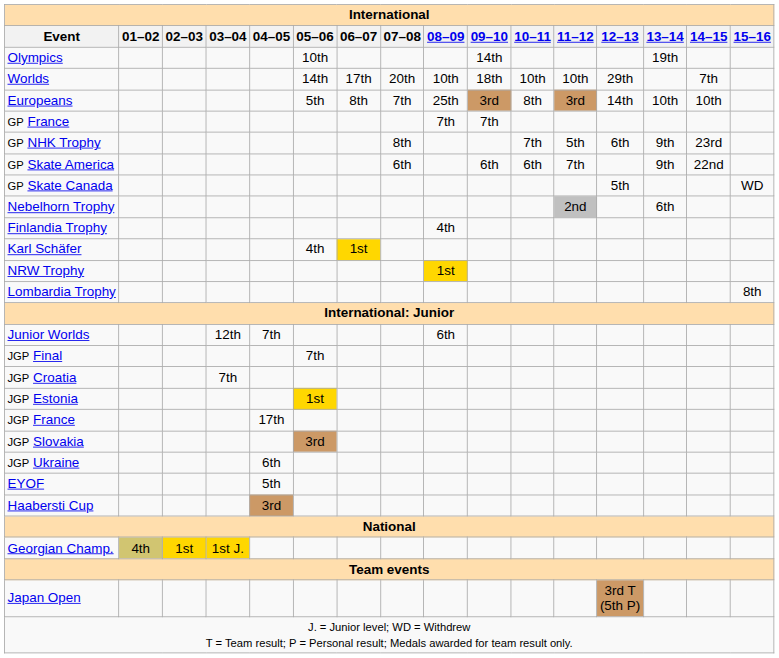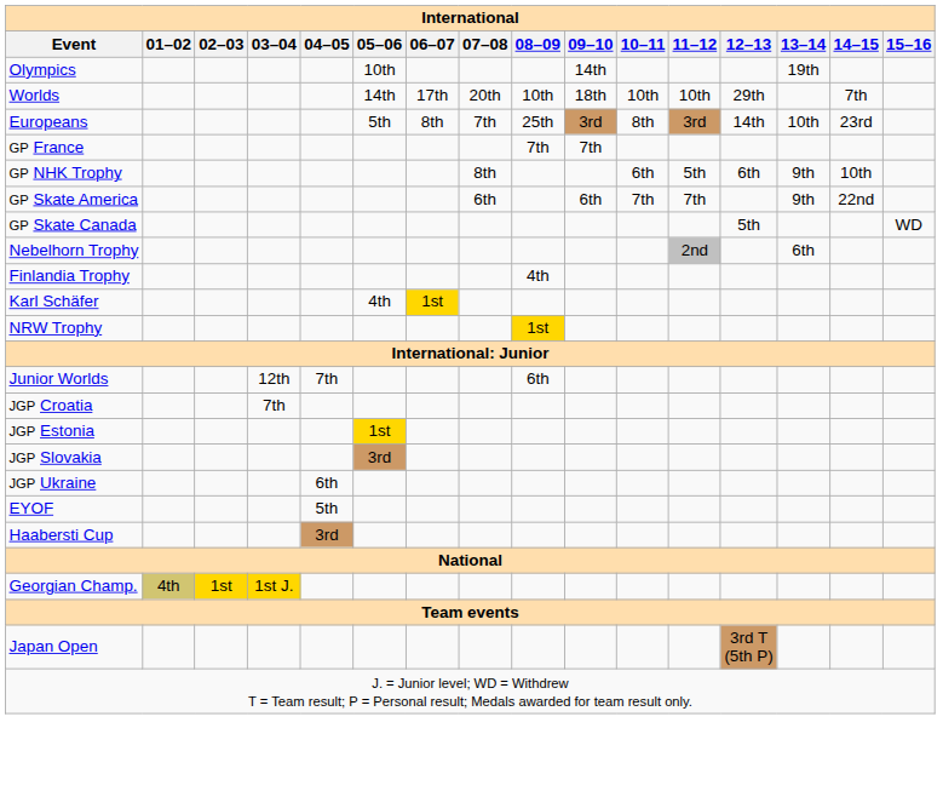Europeans | 14–15: 10th -> 23rd
GP NHK Trophy | 10–11: 7th -> 6th
GP NHK Trophy | 14–15: 23rd -> 10th
GP Skate America | 10–11: 6th -> 7th
- row: Lombardia Trophy | 8th
- row: JGP Final | 7th
- row: JGP France | 17th
